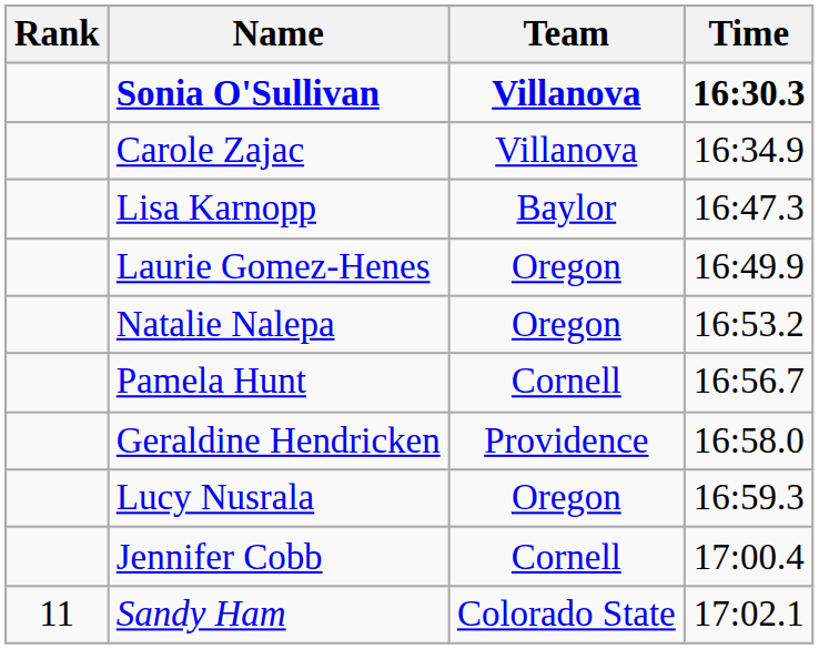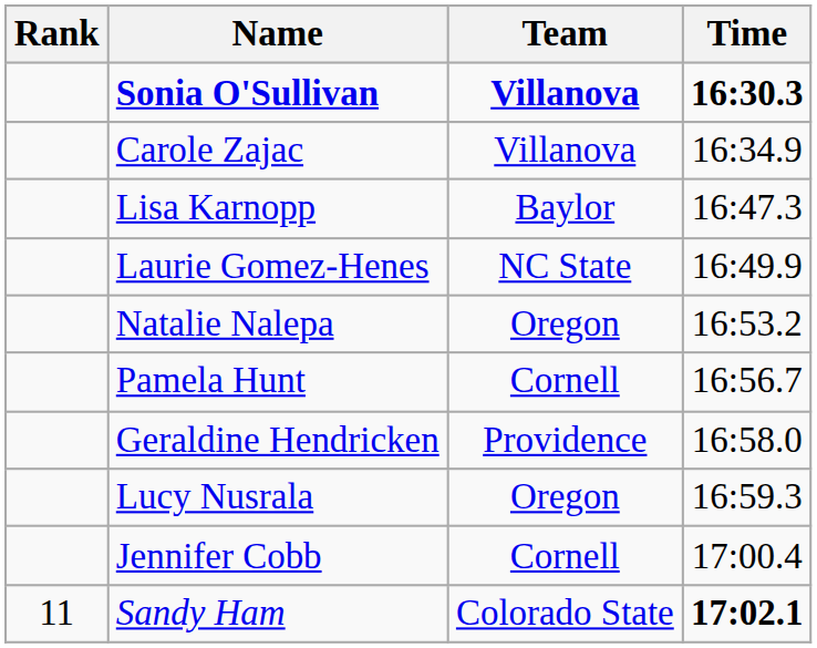Laurie Gomez-Henes | Team: Oregon -> NC State
Sandy Ham | Time: normal -> bold
